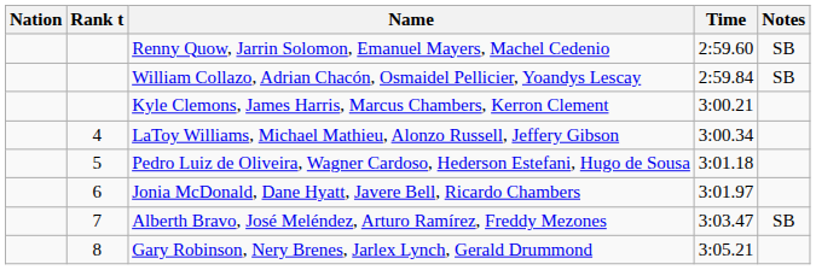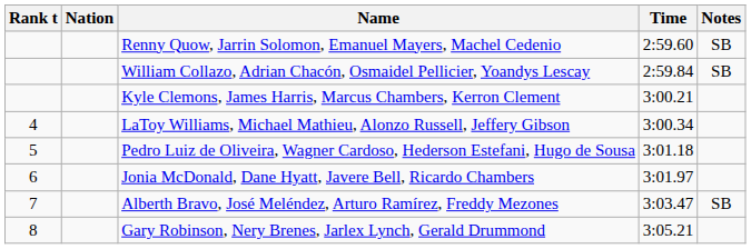columns swapped: Rank t <-> Nation
